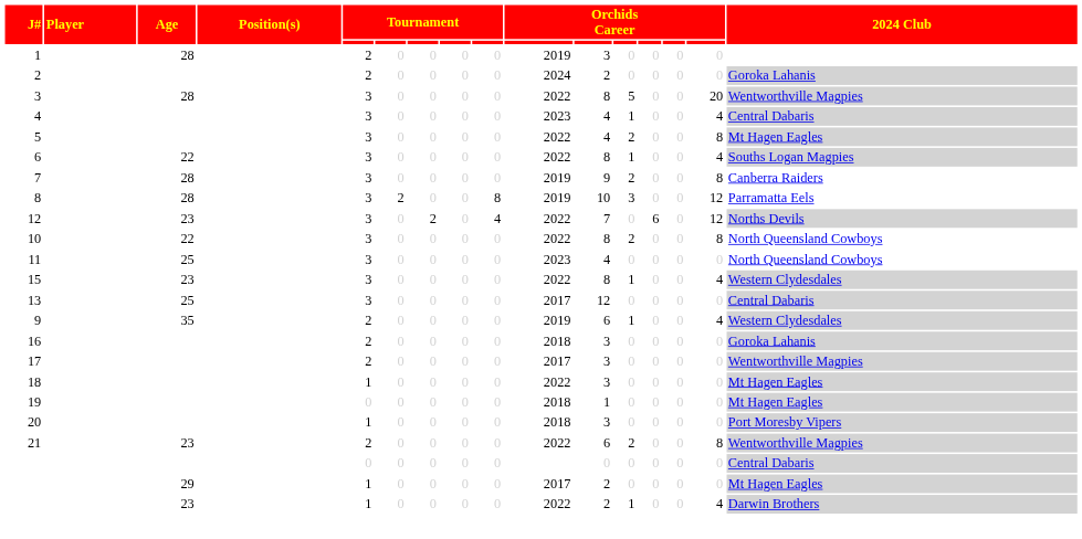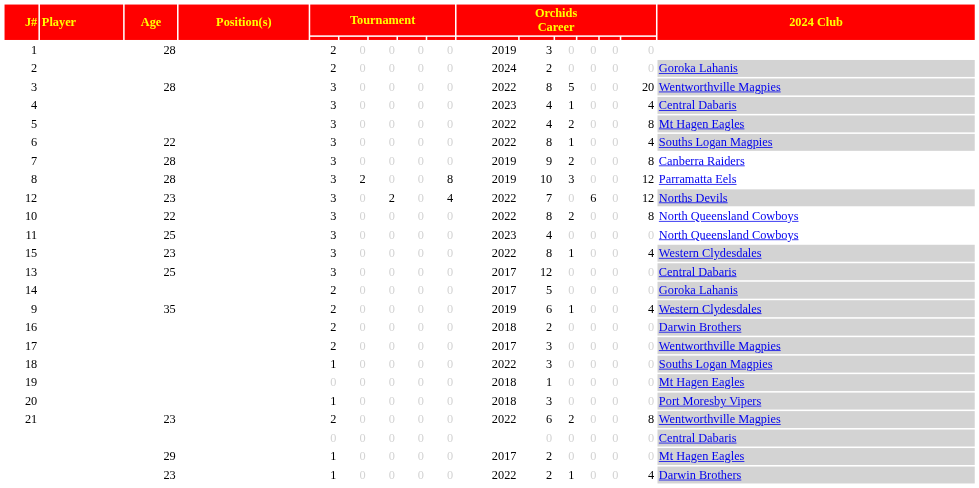+ row: 14 | 2 | 0 | 0 | 0 | 0 | 2017 | 5 | 0 | 0 | 0 | 0 | Goroka Lahanis
16 | column 11: 3 -> 2
16 | 2024 Club: Goroka Lahanis -> Darwin Brothers
18 | 2024 Club: Mt Hagen Eagles -> Souths Logan Magpies
